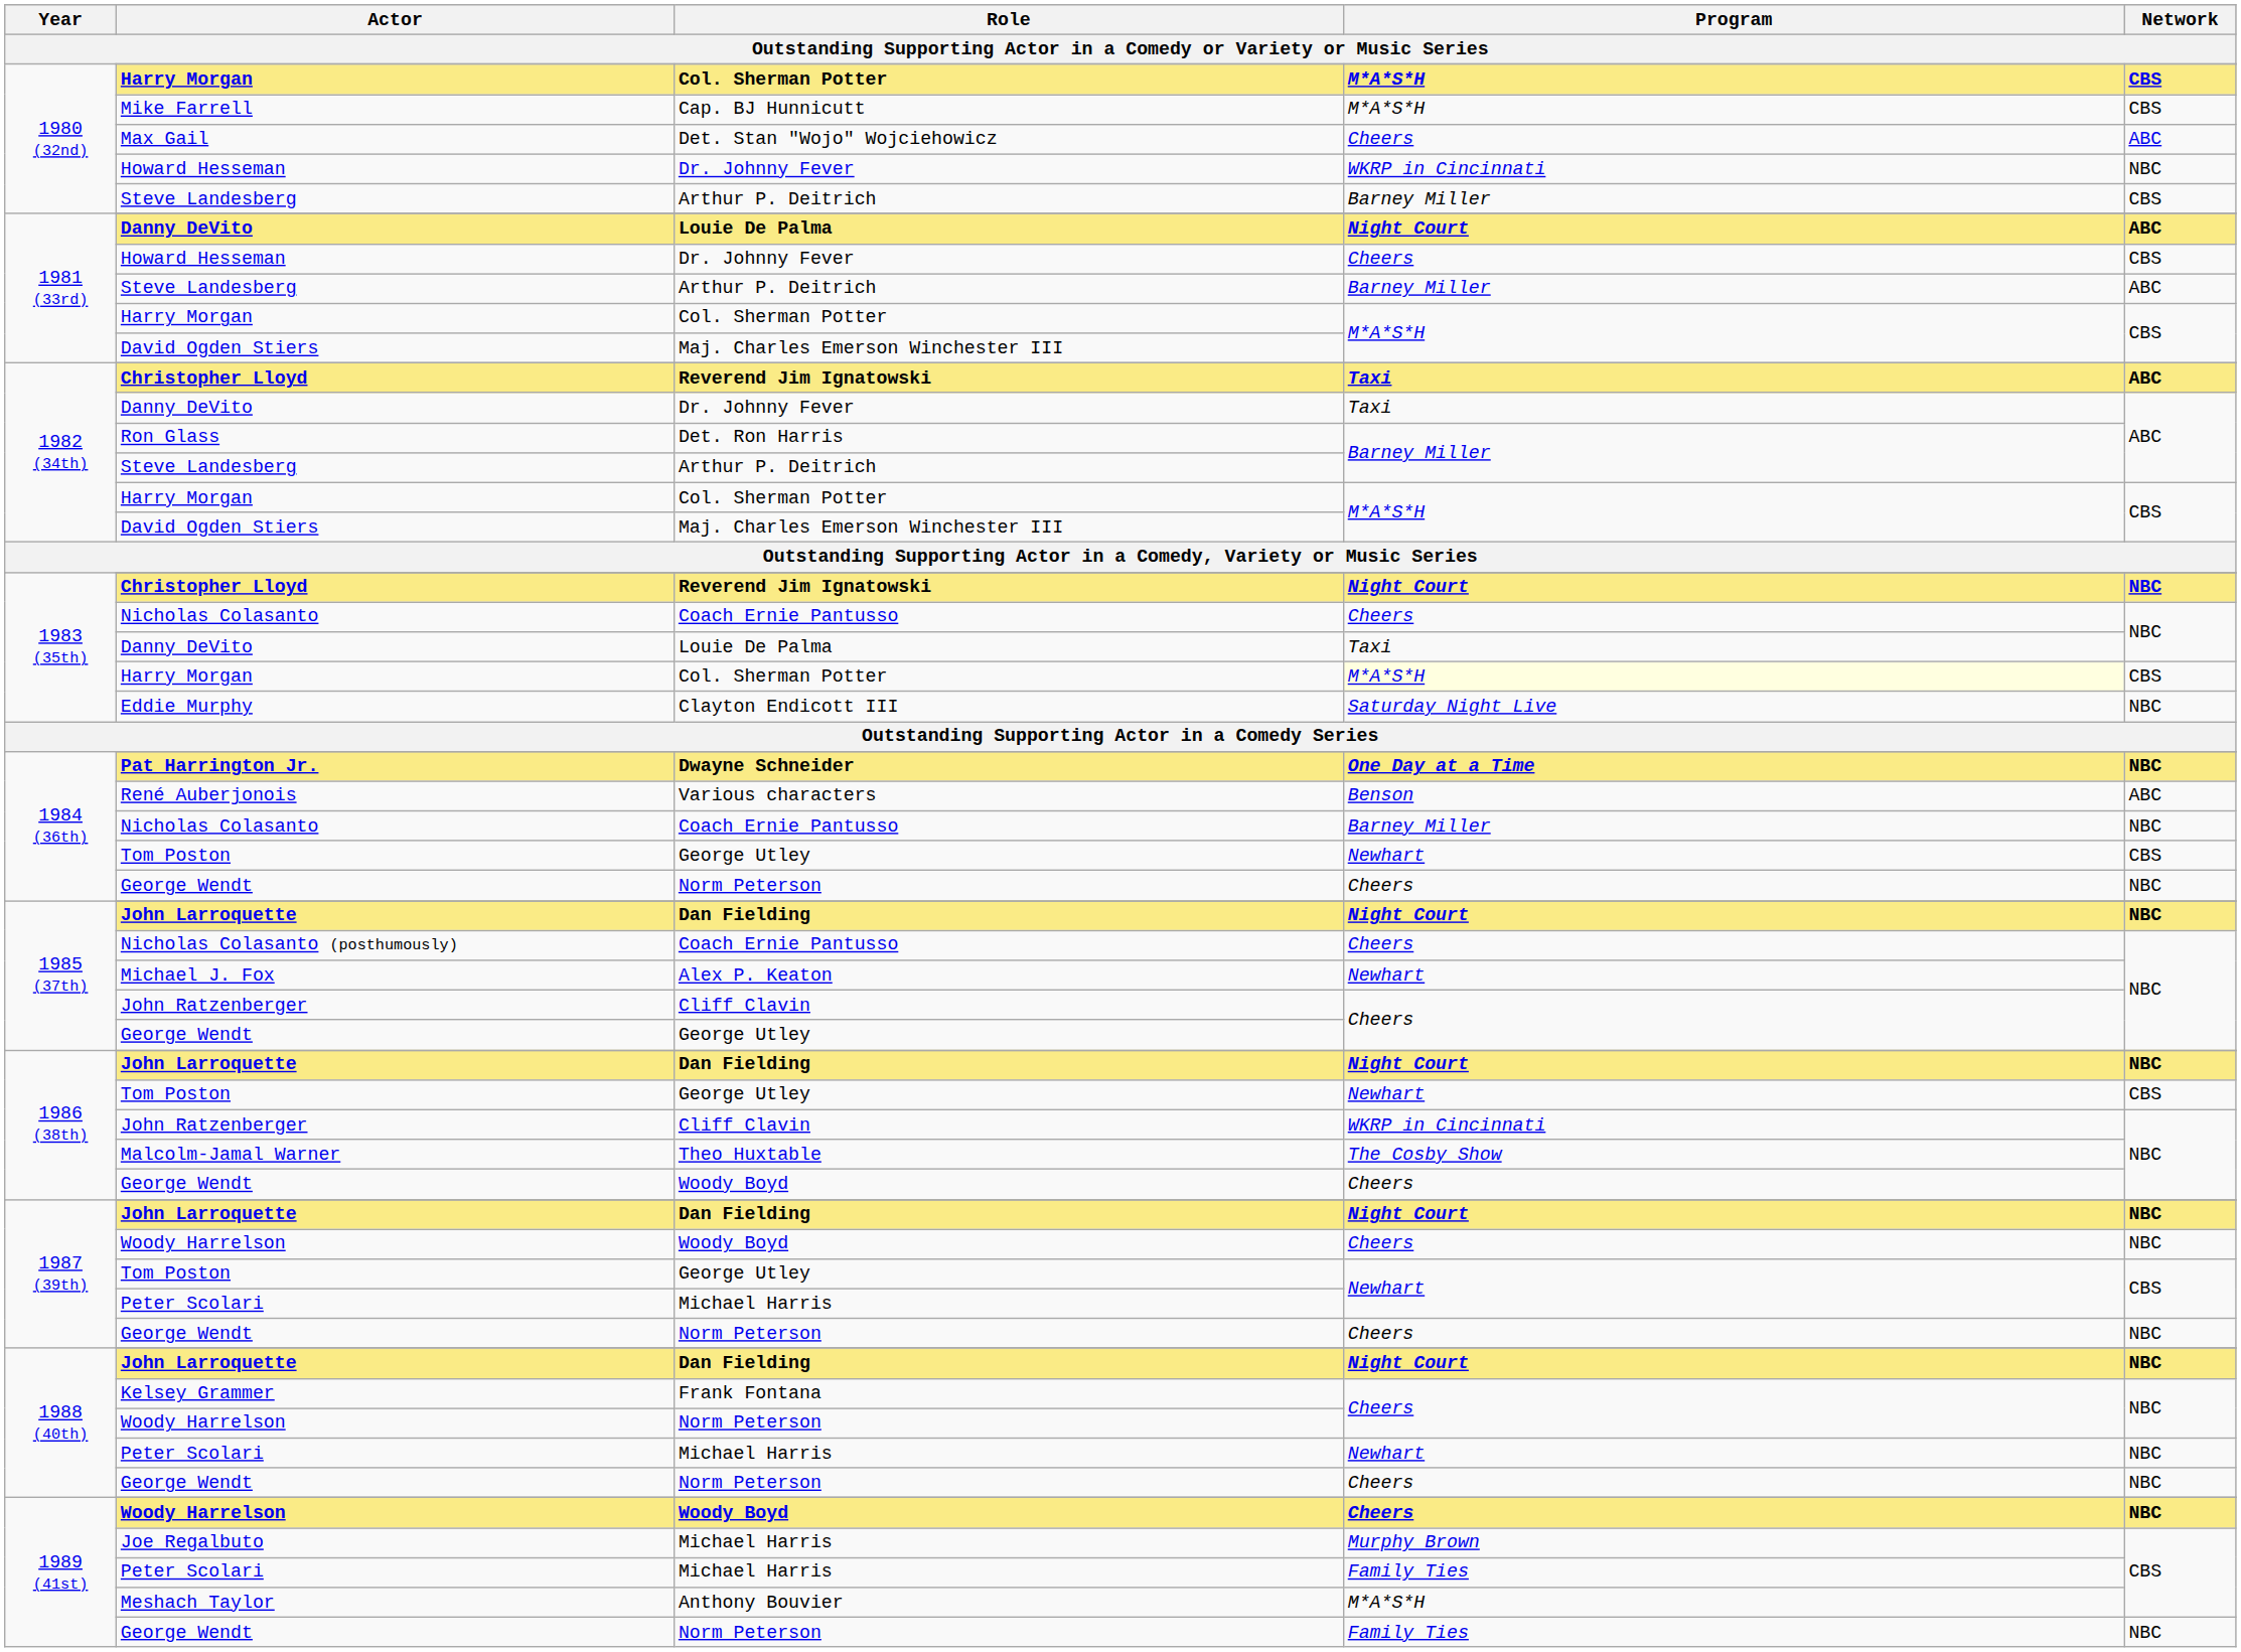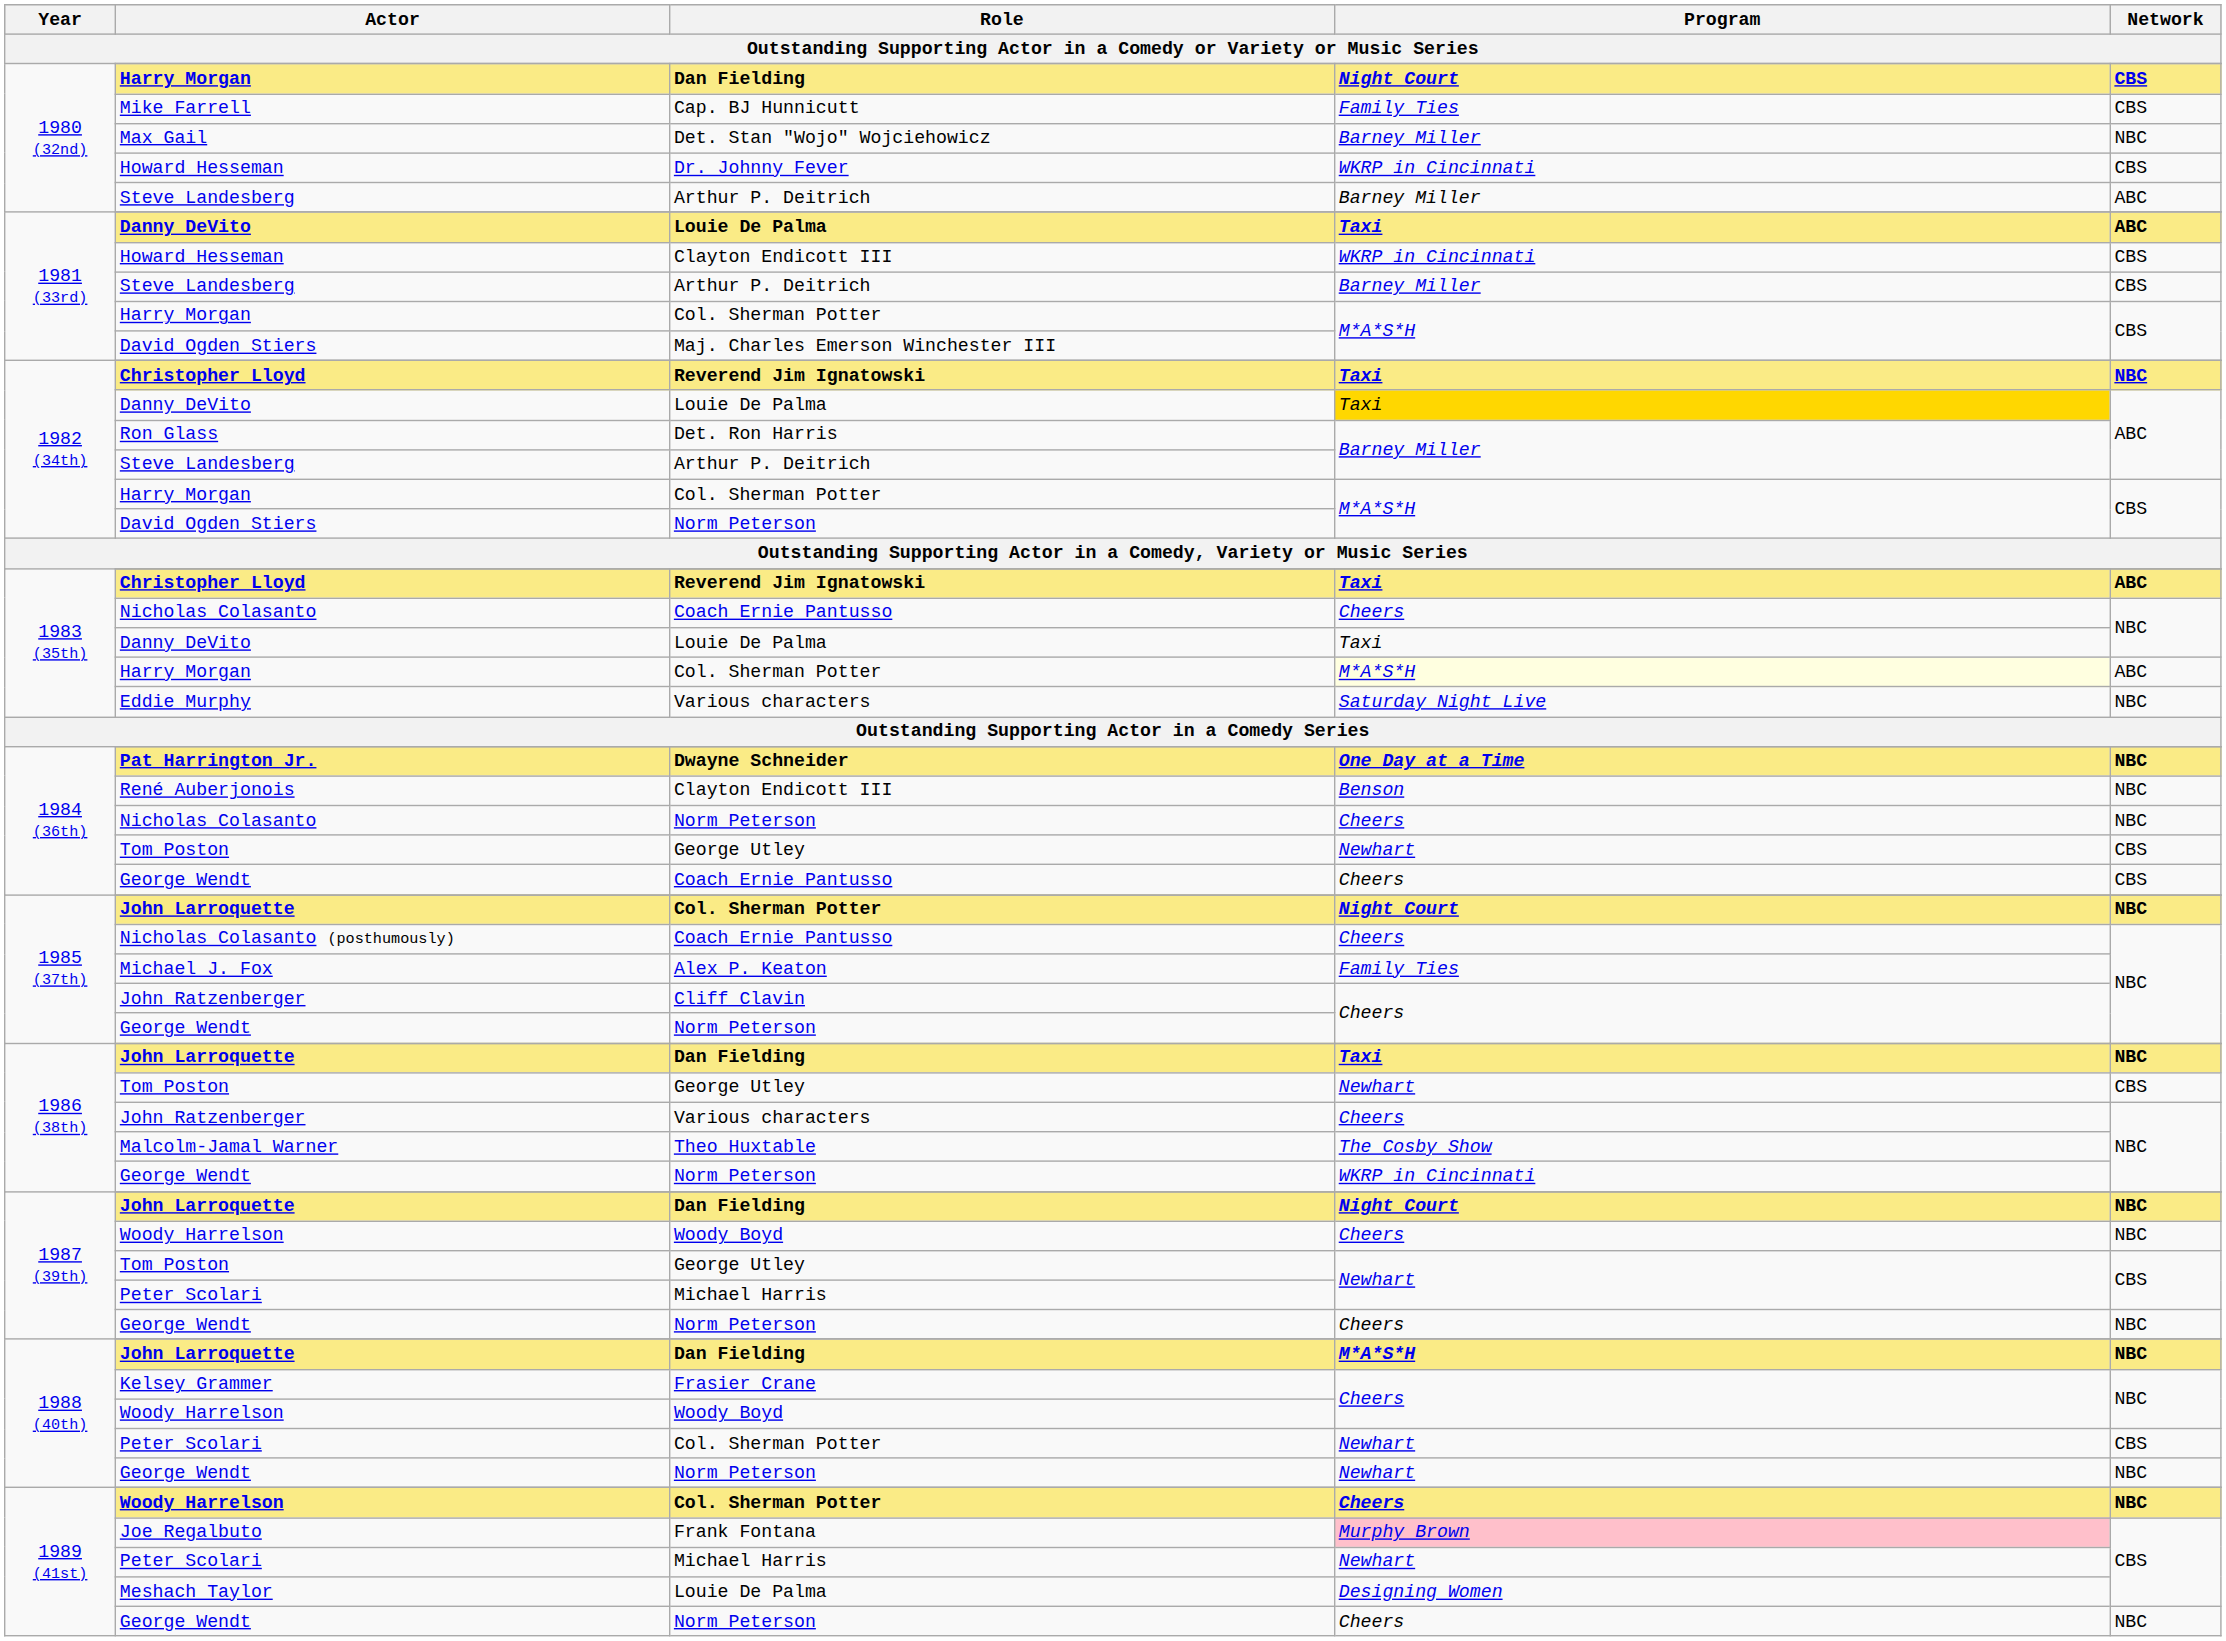1980 (32nd) / Harry Morgan | Role: Col. Sherman Potter -> Dan Fielding
1980 (32nd) / Harry Morgan | Program: M*A*S*H -> Night Court
Mike Farrell | Program: M*A*S*H -> Family Ties
Max Gail | Program: Cheers -> Barney Miller
Max Gail | Network: ABC -> NBC
1980 (32nd) / Howard Hesseman | Network: NBC -> CBS
1980 (32nd) / Steve Landesberg | Network: CBS -> ABC
1981 (33rd) / Danny DeVito | Program: Night Court -> Taxi
1981 (33rd) / Howard Hesseman | Role: Dr. Johnny Fever -> Clayton Endicott III
1981 (33rd) / Howard Hesseman | Program: Cheers -> WKRP in Cincinnati
1981 (33rd) / Steve Landesberg | Network: ABC -> CBS
1982 (34th) / Christopher Lloyd | Network: ABC -> NBC
1982 (34th) / Danny DeVito | Role: Dr. Johnny Fever -> Louie De Palma
1982 (34th) / Danny DeVito | Program: no background -> gold background
1982 (34th) / David Ogden Stiers | Role: Maj. Charles Emerson Winchester III -> Norm Peterson
1983 (35th) / Christopher Lloyd | Program: Night Court -> Taxi
1983 (35th) / Christopher Lloyd | Network: NBC -> ABC
1983 (35th) / Harry Morgan | Network: CBS -> ABC
Eddie Murphy | Role: Clayton Endicott III -> Various characters
René Auberjonois | Role: Various characters -> Clayton Endicott III
René Auberjonois | Network: ABC -> NBC
1984 (36th) / Nicholas Colasanto | Role: Coach Ernie Pantusso -> Norm Peterson
1984 (36th) / Nicholas Colasanto | Program: Barney Miller -> Cheers
1984 (36th) / George Wendt | Role: Norm Peterson -> Coach Ernie Pantusso
1984 (36th) / George Wendt | Network: NBC -> CBS
1985 (37th) / John Larroquette | Role: Dan Fielding -> Col. Sherman Potter
Michael J. Fox | Program: Newhart -> Family Ties
1985 (37th) / George Wendt | Role: George Utley -> Norm Peterson
1986 (38th) / John Larroquette | Program: Night Court -> Taxi
1986 (38th) / John Ratzenberger | Role: Cliff Clavin -> Various characters
1986 (38th) / John Ratzenberger | Program: WKRP in Cincinnati -> Cheers
1986 (38th) / George Wendt | Role: Woody Boyd -> Norm Peterson
1986 (38th) / George Wendt | Program: Cheers -> WKRP in Cincinnati
1988 (40th) / John Larroquette | Program: Night Court -> M*A*S*H
Kelsey Grammer | Role: Frank Fontana -> Frasier Crane
1988 (40th) / Woody Harrelson | Role: Norm Peterson -> Woody Boyd
1988 (40th) / Peter Scolari | Role: Michael Harris -> Col. Sherman Potter
1988 (40th) / Peter Scolari | Network: NBC -> CBS
1988 (40th) / George Wendt | Program: Cheers -> Newhart
1989 (41st) / Woody Harrelson | Role: Woody Boyd -> Col. Sherman Potter
Joe Regalbuto | Role: Michael Harris -> Frank Fontana
Joe Regalbuto | Program: no background -> pink background
1989 (41st) / Peter Scolari | Program: Family Ties -> Newhart
Meshach Taylor | Role: Anthony Bouvier -> Louie De Palma
Meshach Taylor | Program: M*A*S*H -> Designing Women
1989 (41st) / George Wendt | Program: Family Ties -> Cheers
